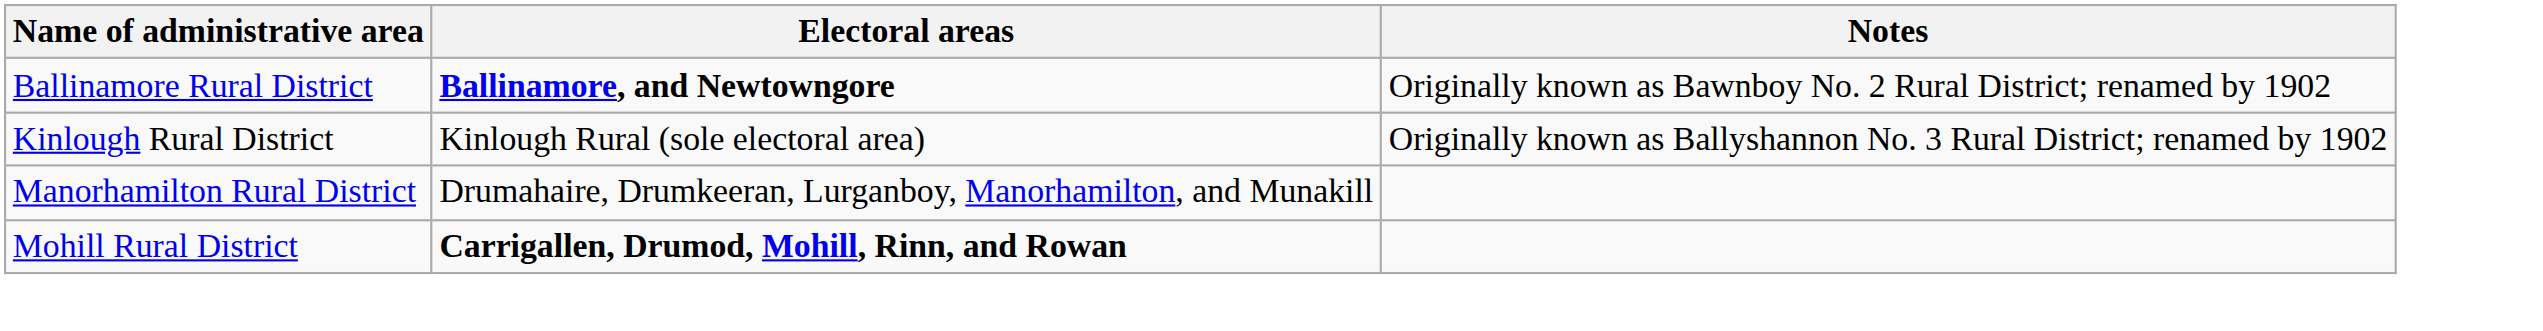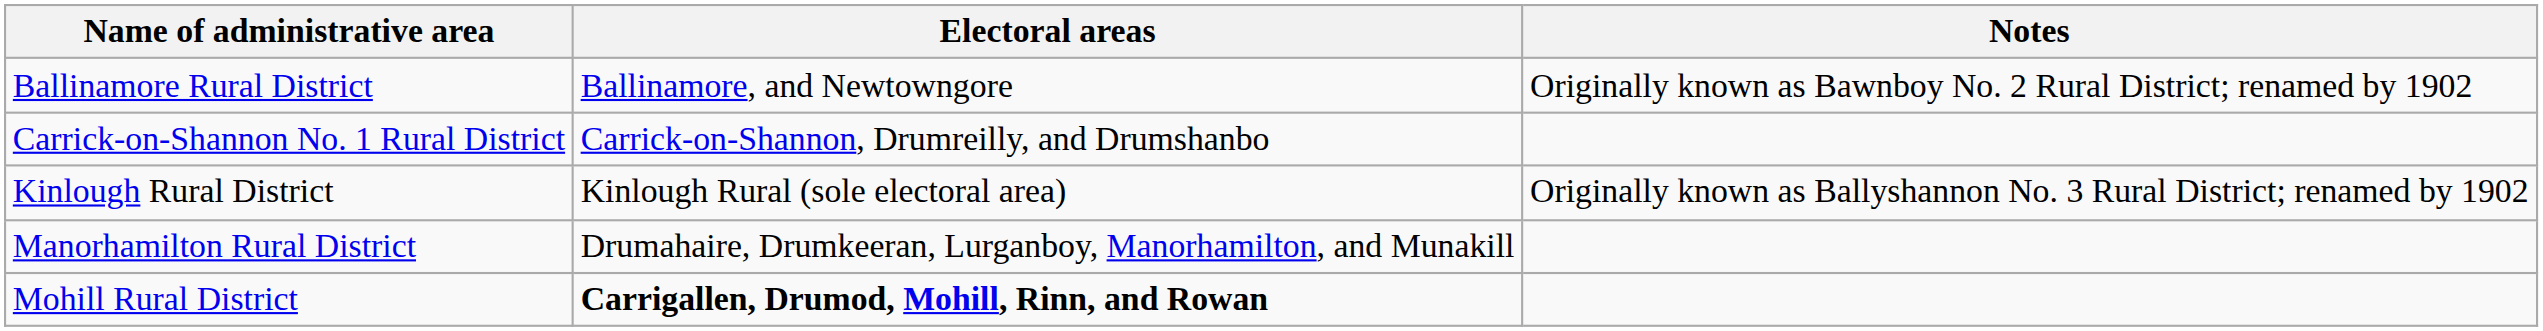Ballinamore Rural District | Electoral areas: bold -> normal
+ row: Carrick-on-Shannon No. 1 Rural District | Carrick-on-Shannon, Drumreilly, and Drumshanbo
